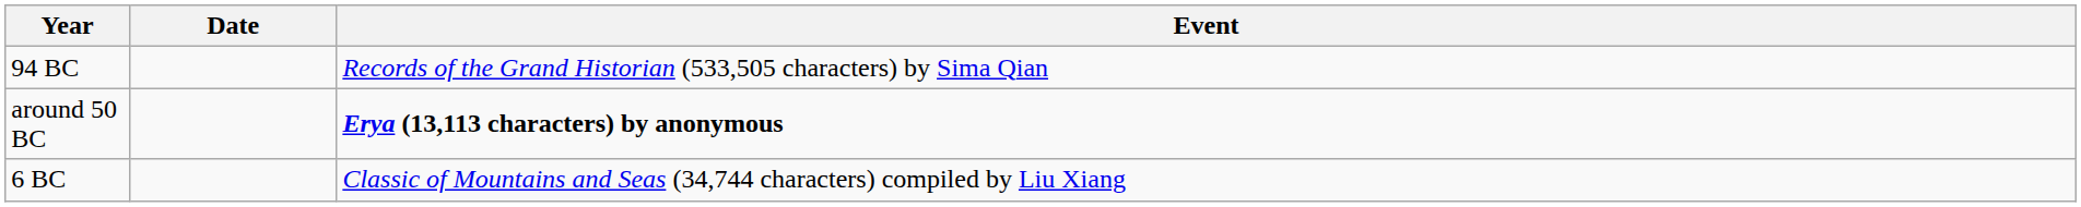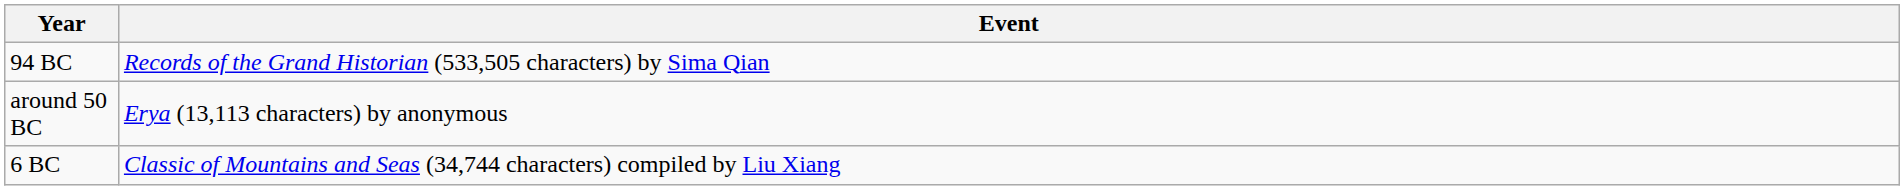- column: Date
around 50 BC | Event: bold -> normal
